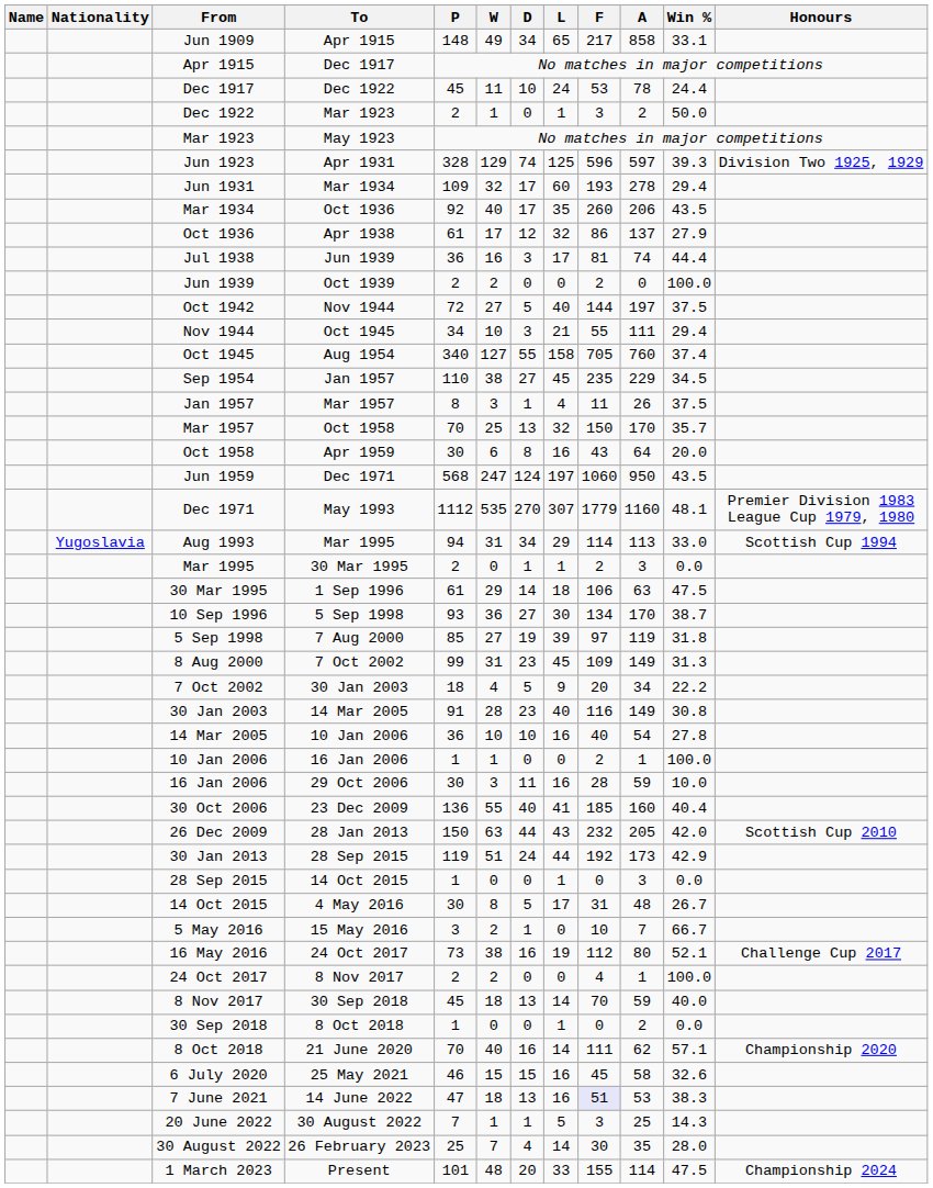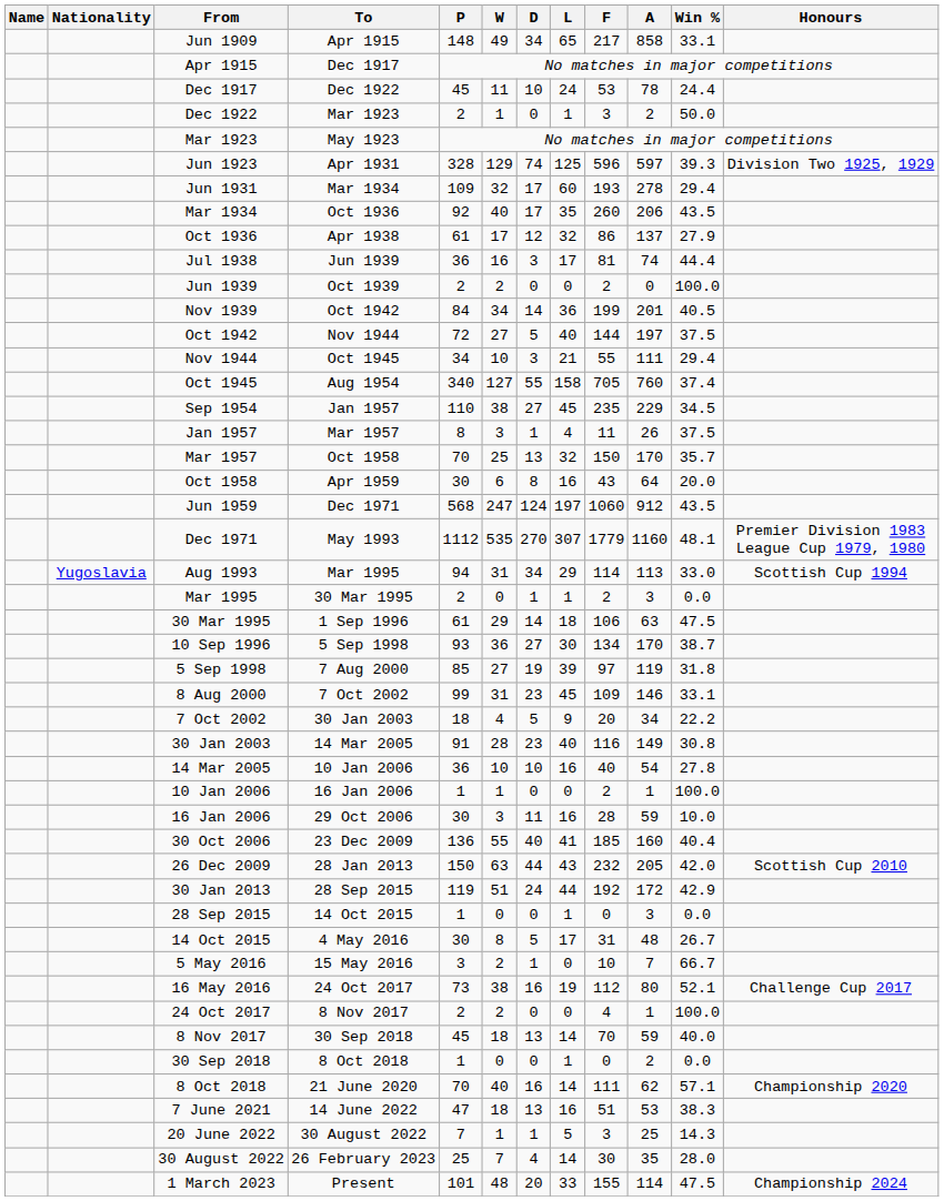+ row: Nov 1939 | Oct 1942 | 84 | 34 | 14 | 36 | 199 | 201 | 40.5
Jun 1959 | A: 950 -> 912
8 Aug 2000 | A: 149 -> 146
8 Aug 2000 | Win %: 31.3 -> 33.1
30 Jan 2013 | A: 173 -> 172
- row: 6 July 2020 | 25 May 2021 | 46 | 15 | 15 | 16 | 45 | 58 | 32.6
7 June 2021 | F: lavender background -> no background
